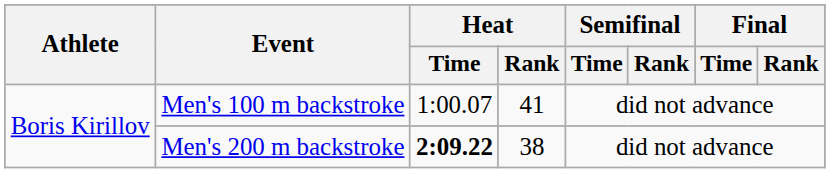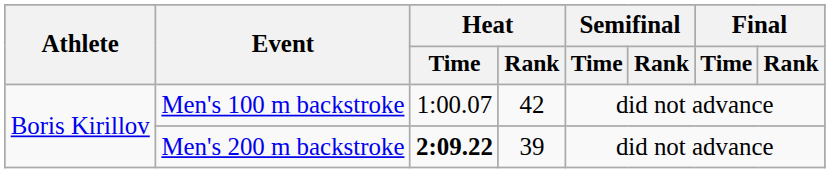Men's 100 m backstroke | Heat / Rank: 41 -> 42
Men's 200 m backstroke | Heat / Rank: 38 -> 39
